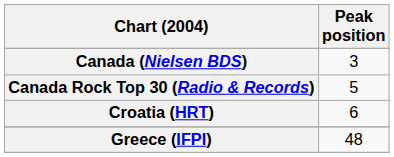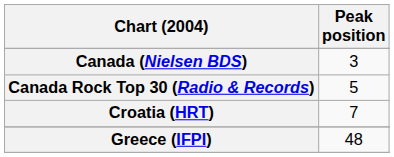Croatia (HRT) | Peak position: 6 -> 7
